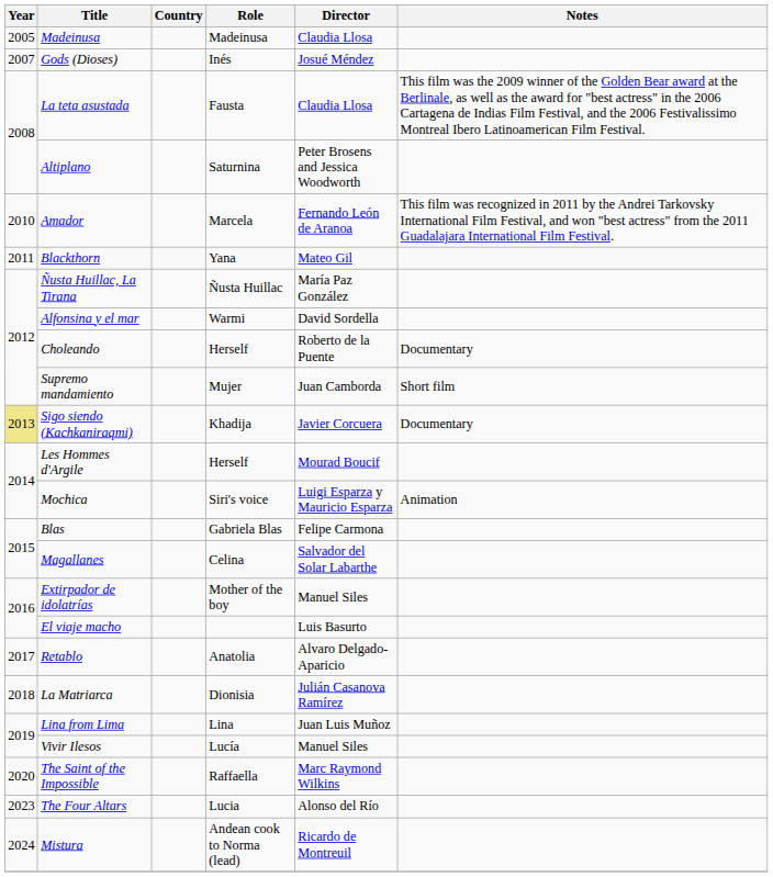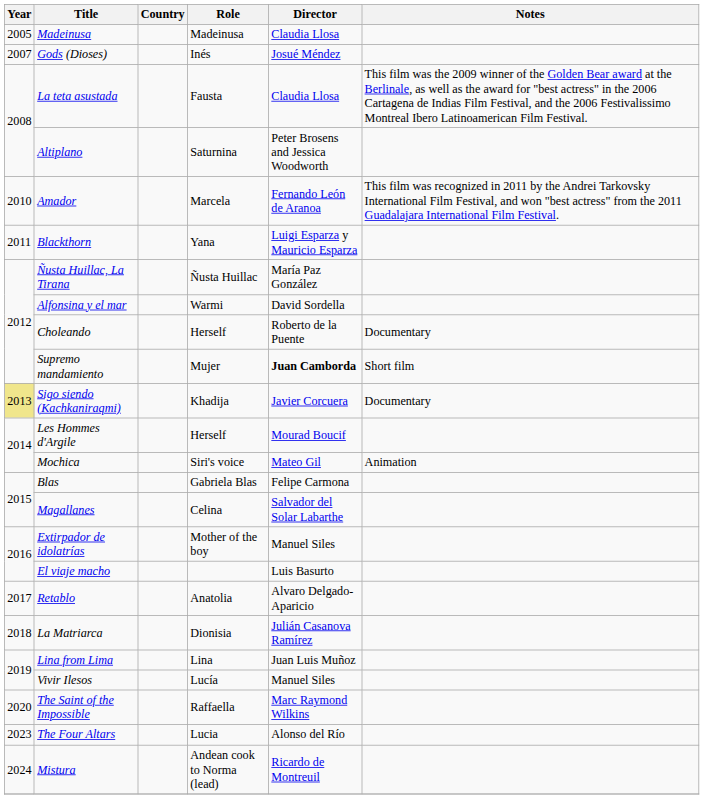Blackthorn | Director: Mateo Gil -> Luigi Esparza y Mauricio Esparza
Supremo mandamiento | Director: normal -> bold
Mochica | Director: Luigi Esparza y Mauricio Esparza -> Mateo Gil
